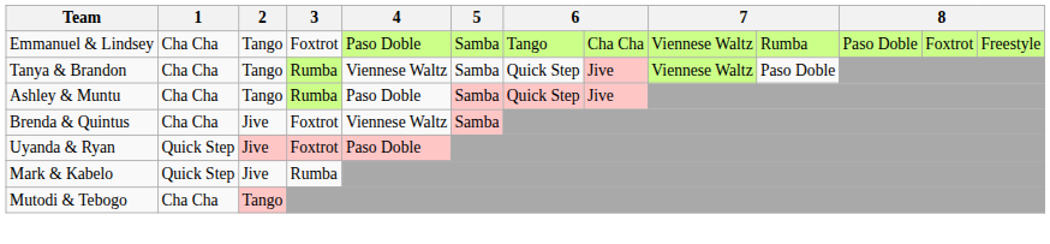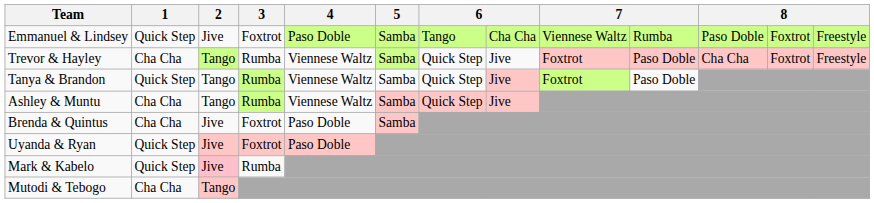Emmanuel & Lindsey | 1: Cha Cha -> Quick Step
Emmanuel & Lindsey | 2: Tango -> Jive
+ row: Trevor & Hayley | Cha Cha | Tango | Rumba | Viennese Waltz | Samba | Quick Step | Jive | Foxtrot | Paso Doble | Cha Cha | Foxtrot | Freestyle
Tanya & Brandon | 1: Cha Cha -> Quick Step
Tanya & Brandon | column 9: Viennese Waltz -> Foxtrot
Ashley & Muntu | 4: Paso Doble -> Viennese Waltz
Brenda & Quintus | 4: Viennese Waltz -> Paso Doble
Mark & Kabelo | 2: no background -> pink background
